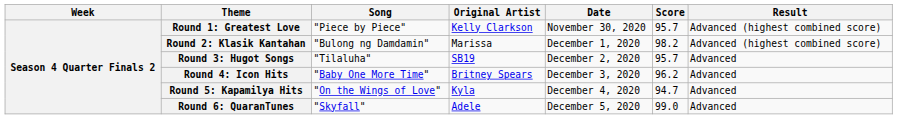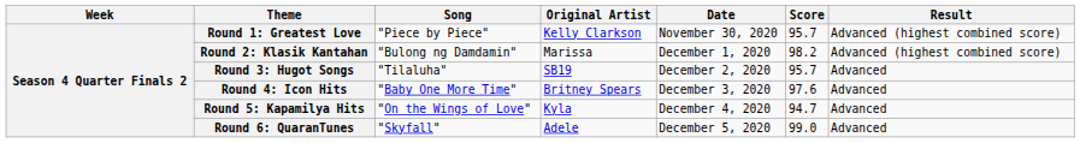Round 4: Icon Hits | Score: 96.2 -> 97.6
